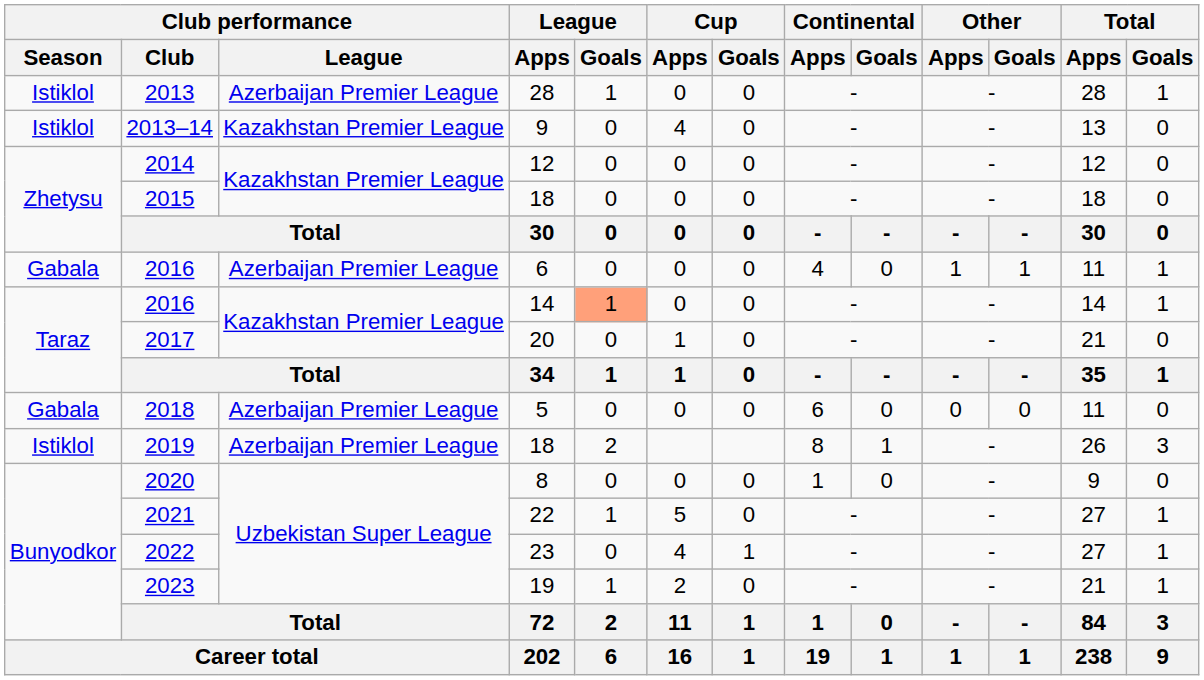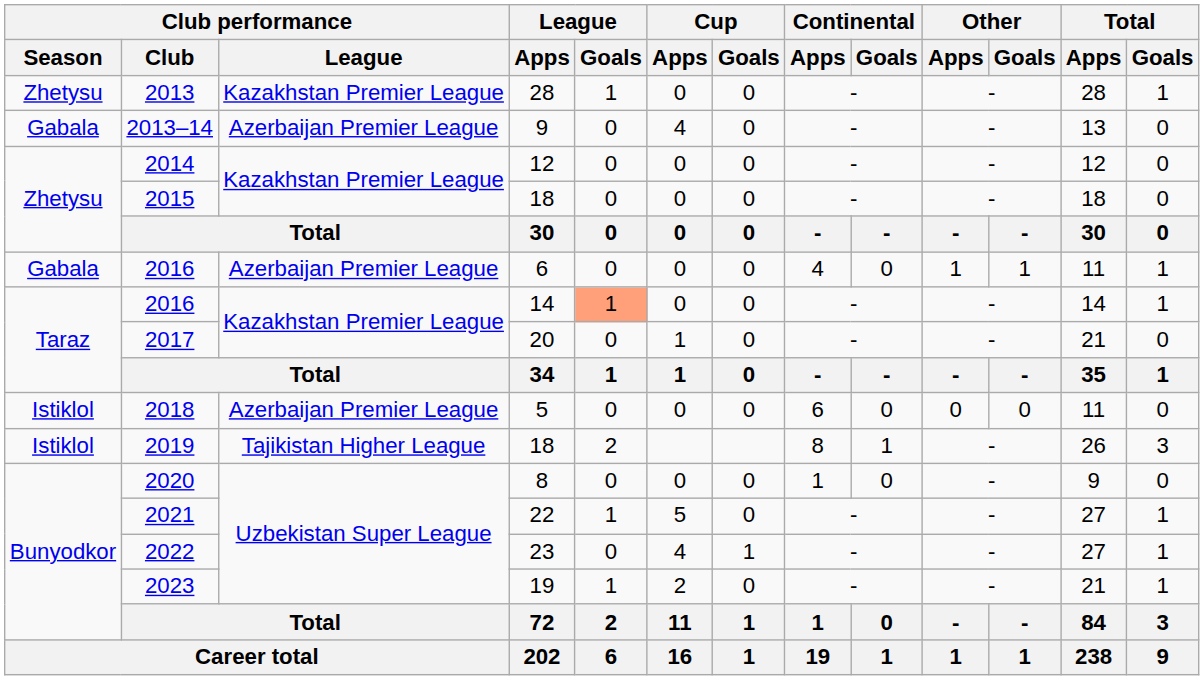2013 | Club performance / Season: Istiklol -> Zhetysu
2013 | Club performance / League: Azerbaijan Premier League -> Kazakhstan Premier League
2013–14 | Club performance / Season: Istiklol -> Gabala
2013–14 | Club performance / League: Kazakhstan Premier League -> Azerbaijan Premier League
2018 | Club performance / Season: Gabala -> Istiklol
2019 | Club performance / League: Azerbaijan Premier League -> Tajikistan Higher League
